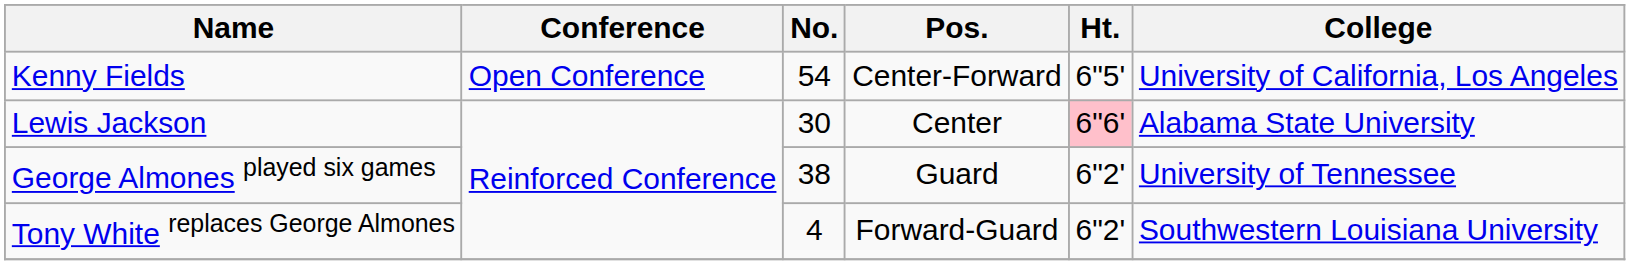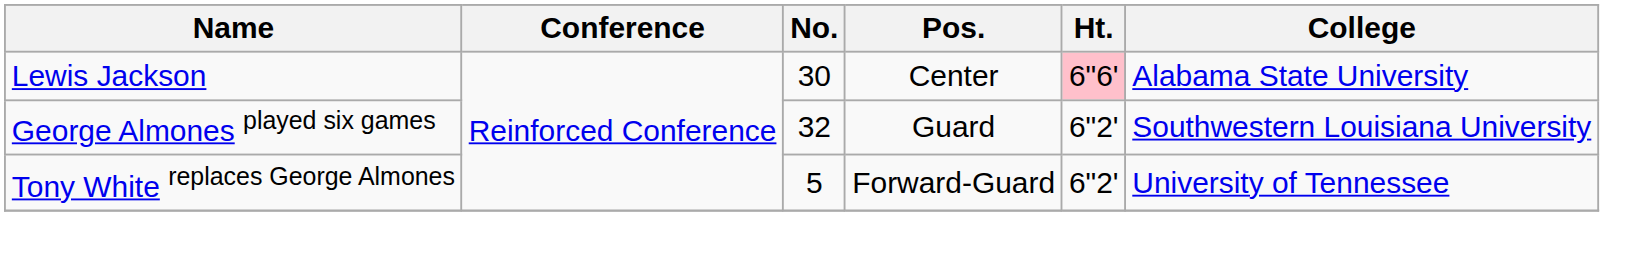- row: Kenny Fields | Open Conference | 54 | Center-Forward | 6"5' | University of California, Los Angeles
George Almones played six games | No.: 38 -> 32
George Almones played six games | College: University of Tennessee -> Southwestern Louisiana University
Tony White replaces George Almones | No.: 4 -> 5
Tony White replaces George Almones | College: Southwestern Louisiana University -> University of Tennessee
